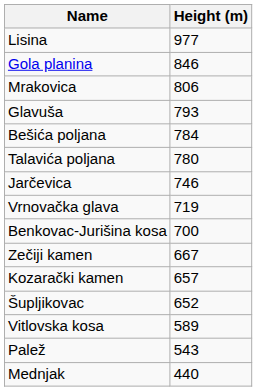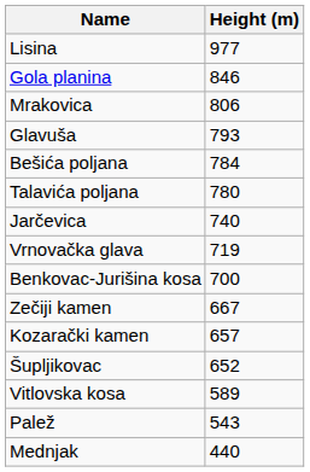Jarčevica | Height (m): 746 -> 740
